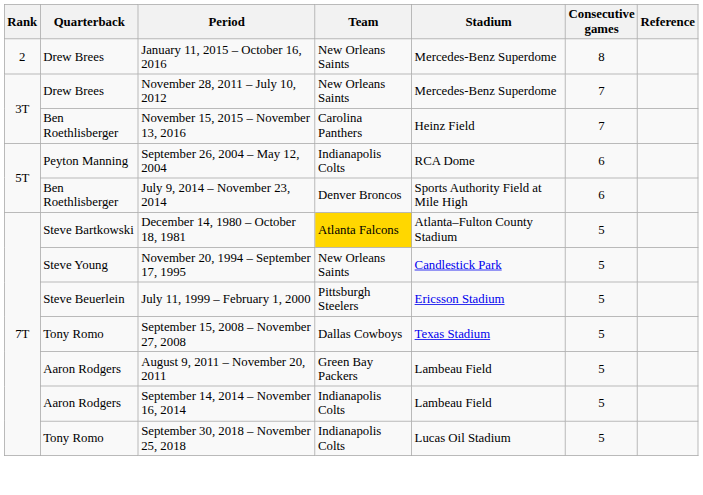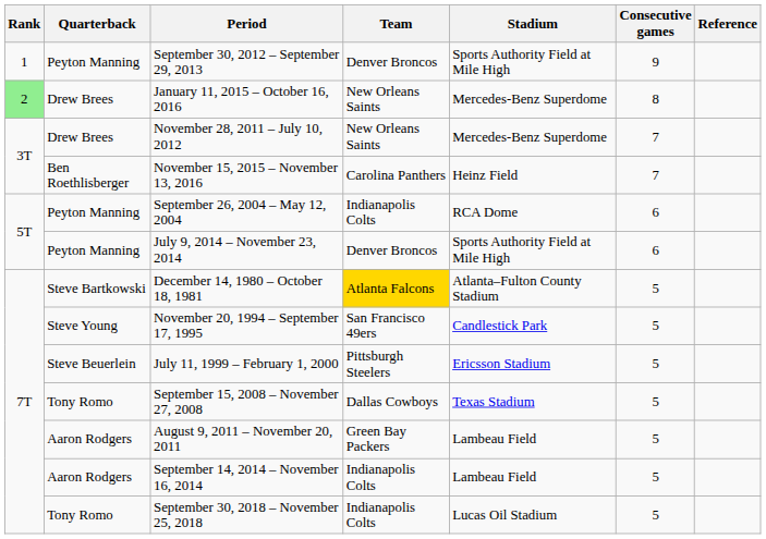+ row: 1 | Peyton Manning | September 30, 2012 – September 29, 2013 | Denver Broncos | Sports Authority Field at Mile High | 9
January 11, 2015 – October 16, 2016 | Rank: no background -> lightgreen background
July 9, 2014 – November 23, 2014 | Quarterback: Ben Roethlisberger -> Peyton Manning
November 20, 1994 – September 17, 1995 | Team: New Orleans Saints -> San Francisco 49ers
